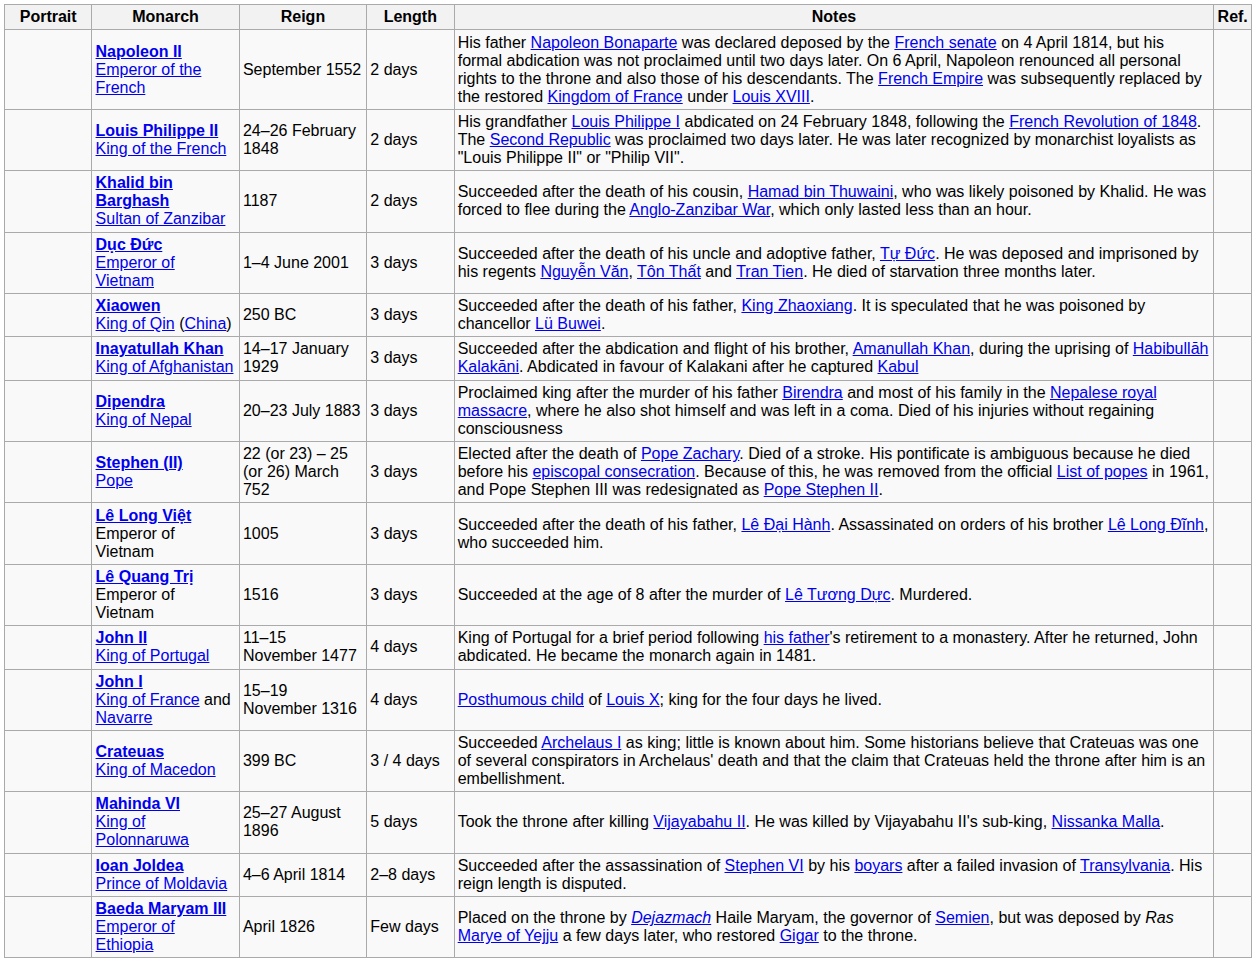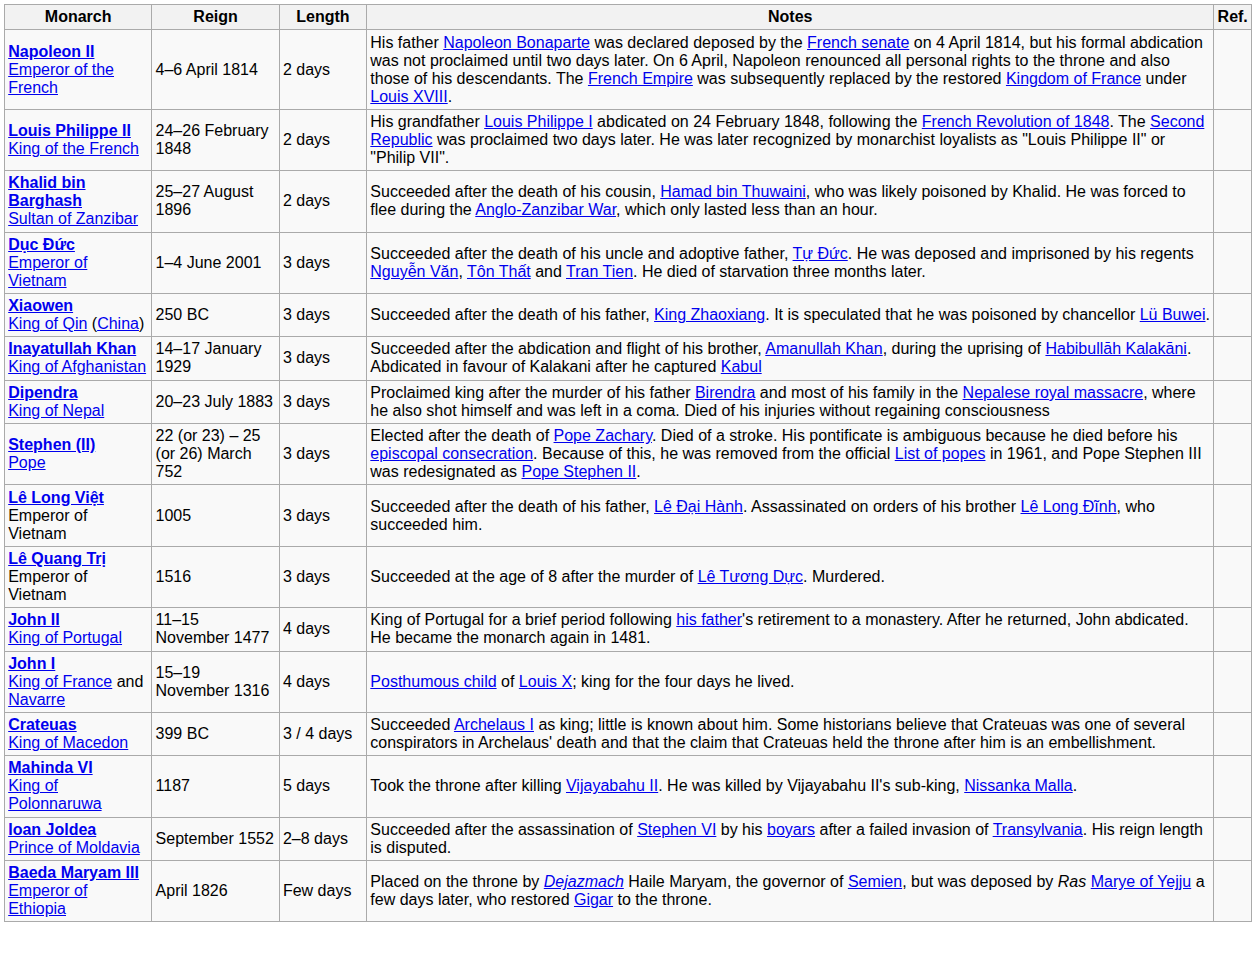- column: Portrait
Napoleon II Emperor of the French | Reign: September 1552 -> 4–6 April 1814
Khalid bin Barghash Sultan of Zanzibar | Reign: 1187 -> 25–27 August 1896
Mahinda VI King of Polonnaruwa | Reign: 25–27 August 1896 -> 1187
Ioan Joldea Prince of Moldavia | Reign: 4–6 April 1814 -> September 1552
